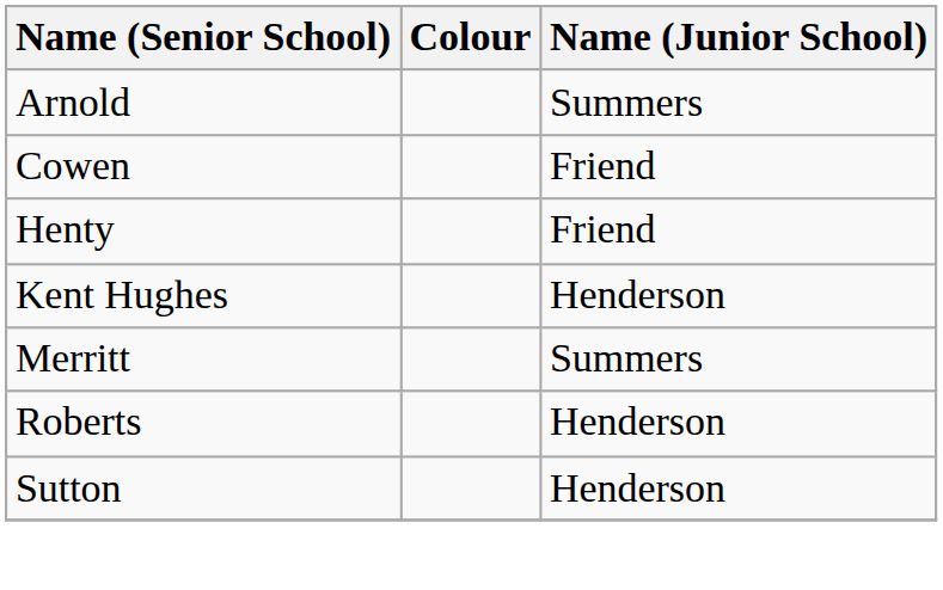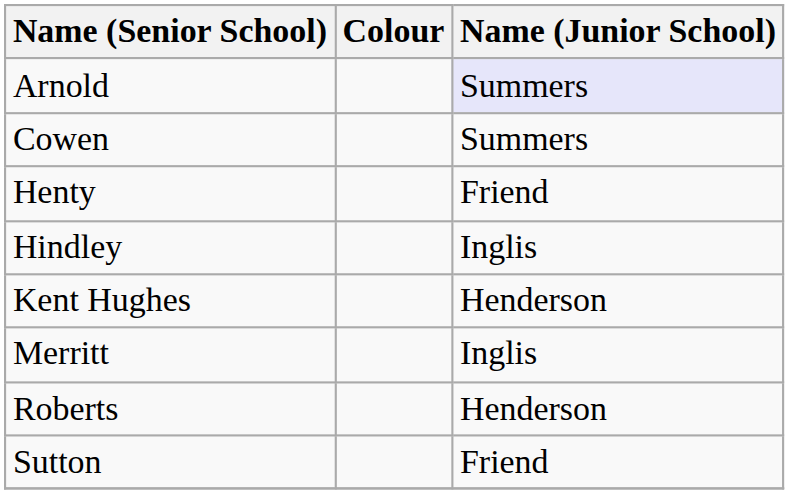Arnold | Name (Junior School): no background -> lavender background
Cowen | Name (Junior School): Friend -> Summers
+ row: Hindley | Inglis
Merritt | Name (Junior School): Summers -> Inglis
Sutton | Name (Junior School): Henderson -> Friend
